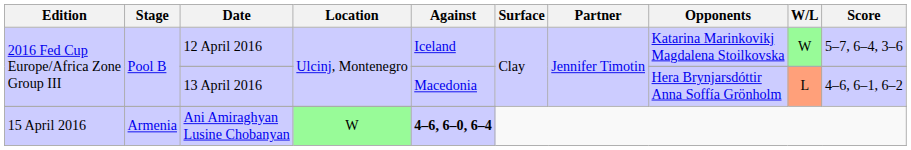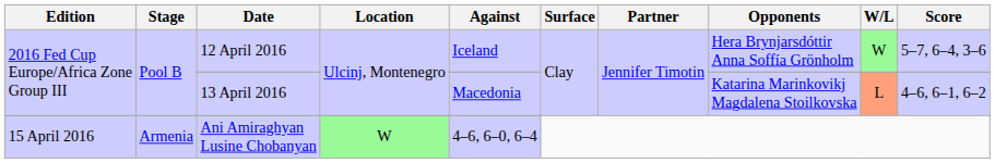12 April 2016 | Opponents: Katarina Marinkovikj Magdalena Stoilkovska -> Hera Brynjarsdóttir Anna Soffía Grönholm
13 April 2016 | Opponents: Hera Brynjarsdóttir Anna Soffía Grönholm -> Katarina Marinkovikj Magdalena Stoilkovska
Ani Amiraghyan Lusine Chobanyan | Against: bold -> normal
